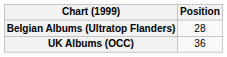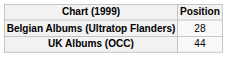UK Albums (OCC) | Position: 36 -> 44
